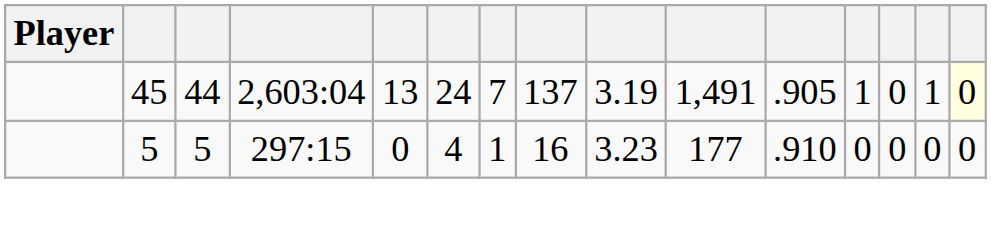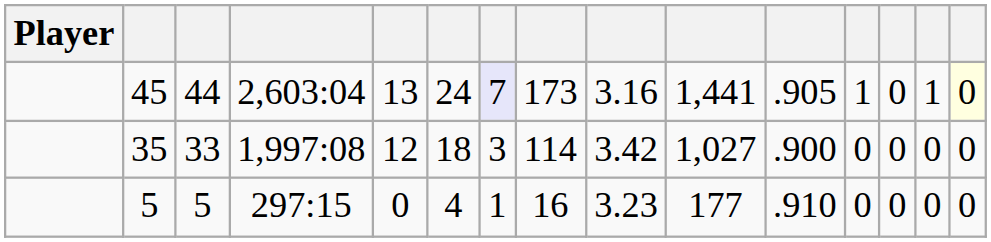45 | column 7: no background -> lavender background
45 | column 8: 137 -> 173
45 | column 9: 3.19 -> 3.16
45 | column 10: 1,491 -> 1,441
+ row: 35 | 33 | 1,997:08 | 12 | 18 | 3 | 114 | 3.42 | 1,027 | .900 | 0 | 0 | 0 | 0
